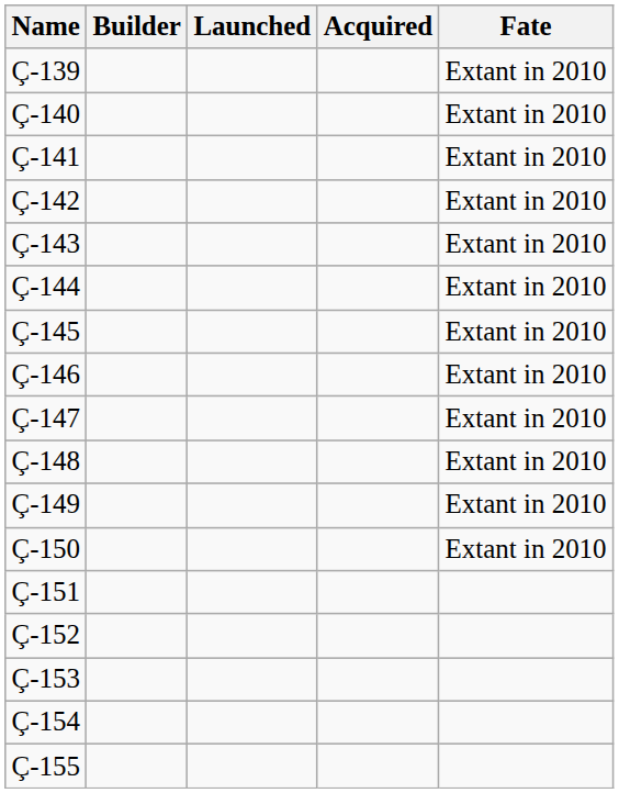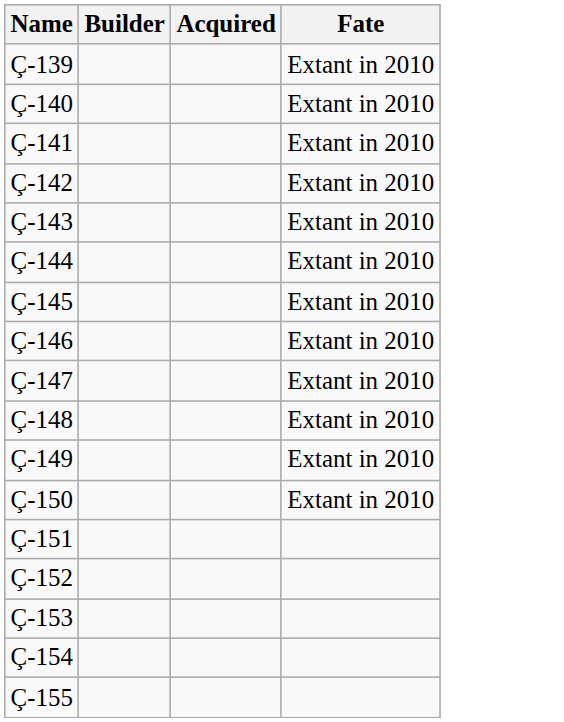- column: Launched
